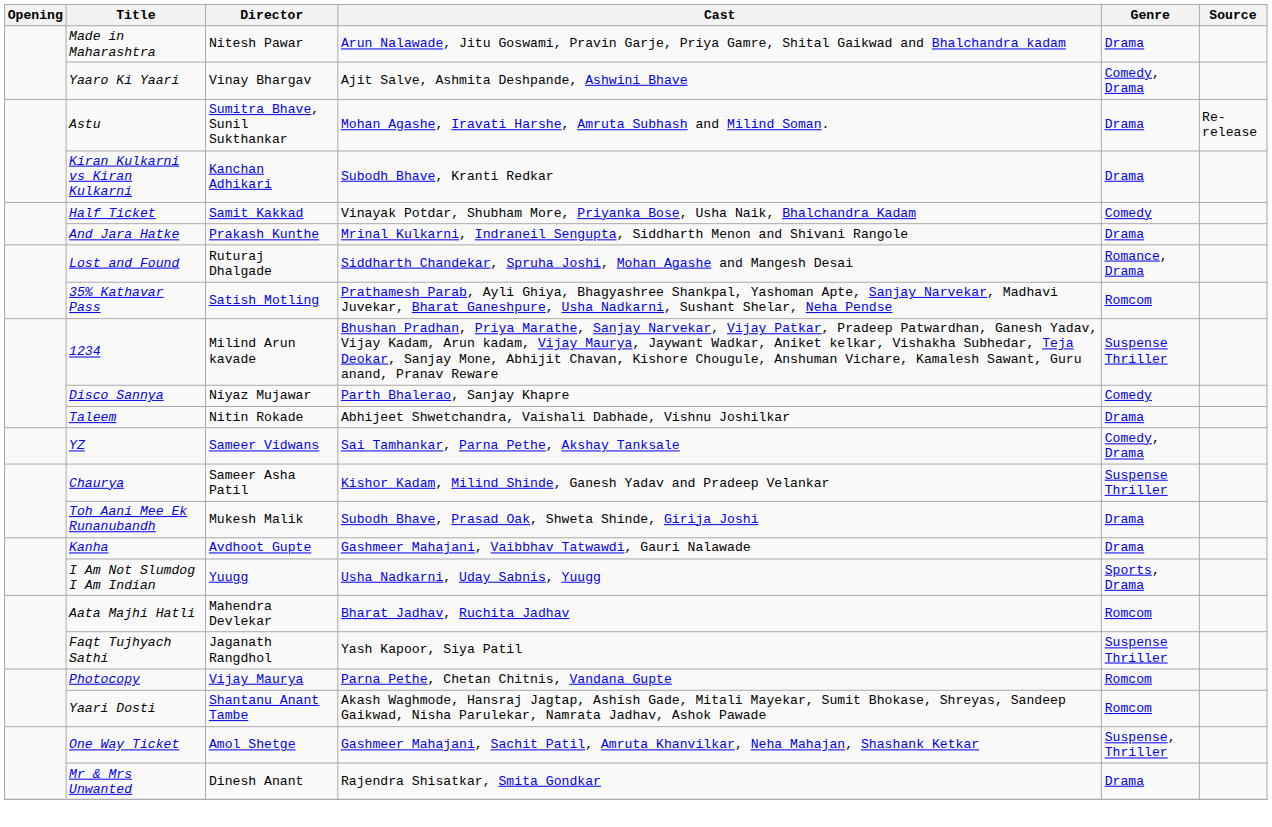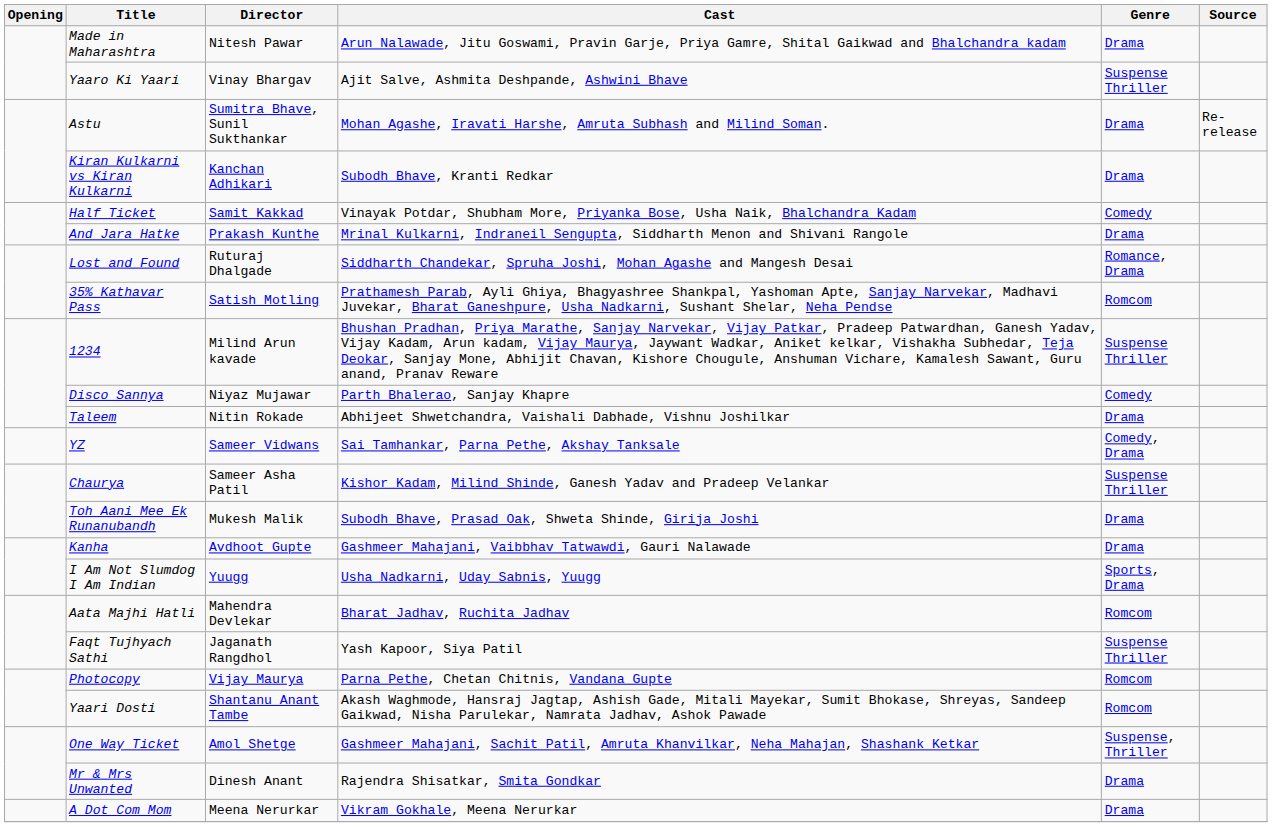Yaaro Ki Yaari | Genre: Comedy, Drama -> Suspense Thriller
+ row: A Dot Com Mom | Meena Nerurkar | Vikram Gokhale, Meena Nerurkar | Drama
